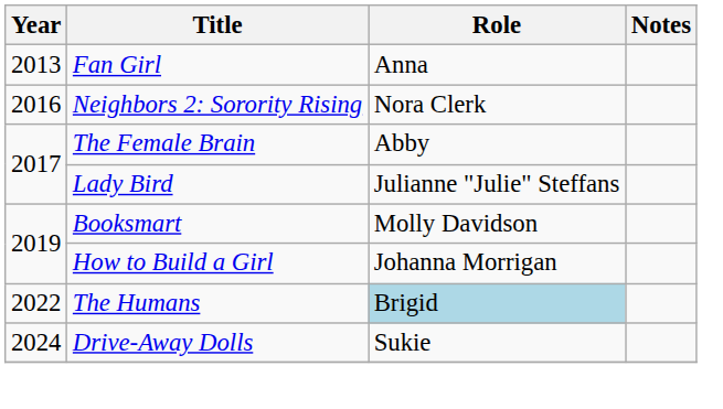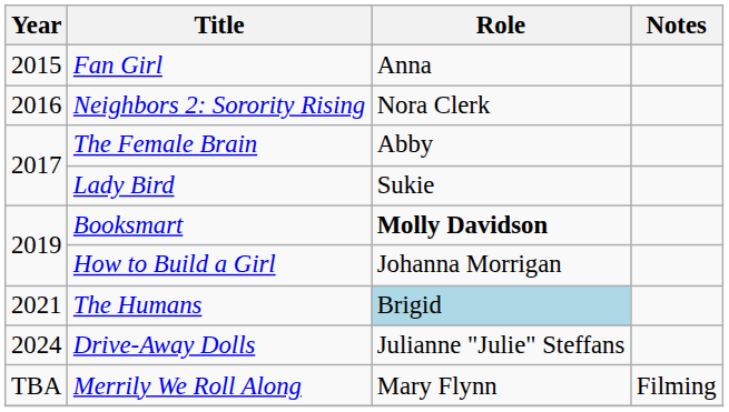Fan Girl | Year: 2013 -> 2015
Lady Bird | Role: Julianne "Julie" Steffans -> Sukie
Booksmart | Role: normal -> bold
The Humans | Year: 2022 -> 2021
Drive-Away Dolls | Role: Sukie -> Julianne "Julie" Steffans
+ row: TBA | Merrily We Roll Along | Mary Flynn | Filming
